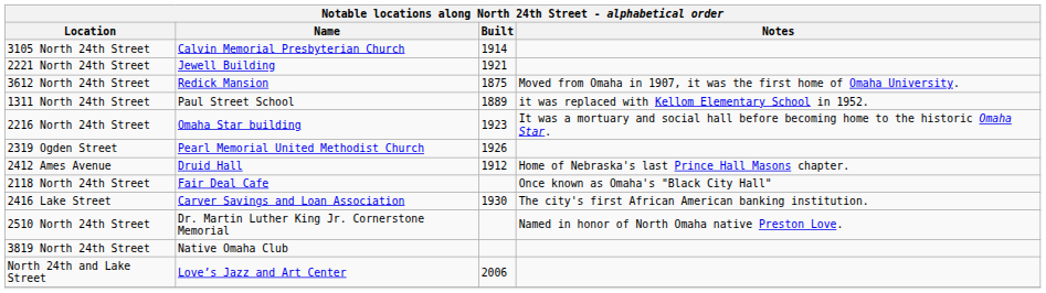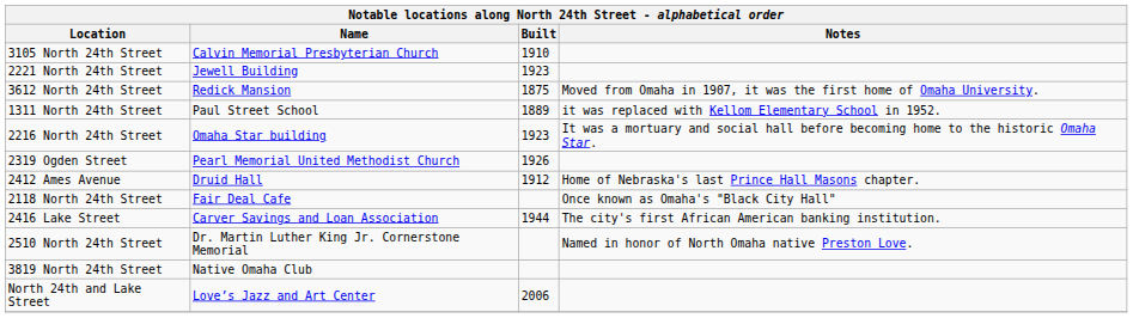3105 North 24th Street | Built: 1914 -> 1910
2221 North 24th Street | Built: 1921 -> 1923
2416 Lake Street | Built: 1930 -> 1944
